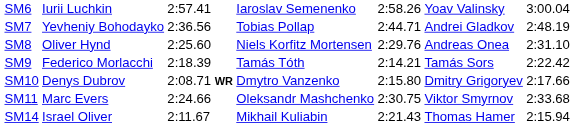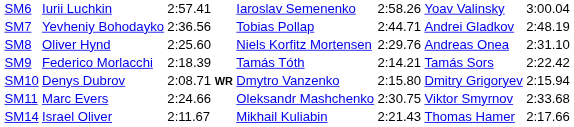SM10 | column 7: 2:17.66 -> 2:15.94
SM14 | column 7: 2:15.94 -> 2:17.66
